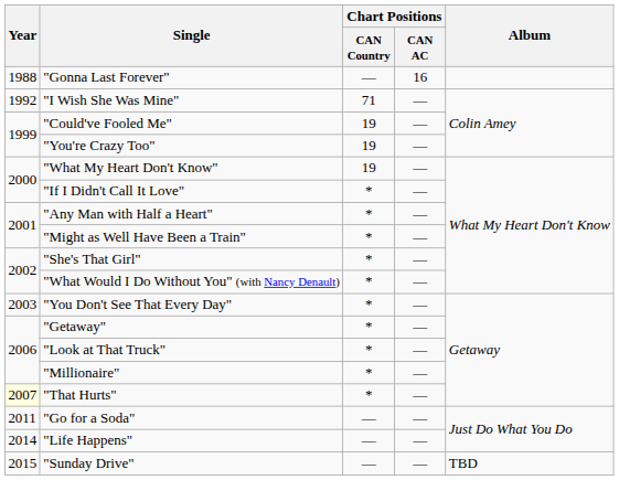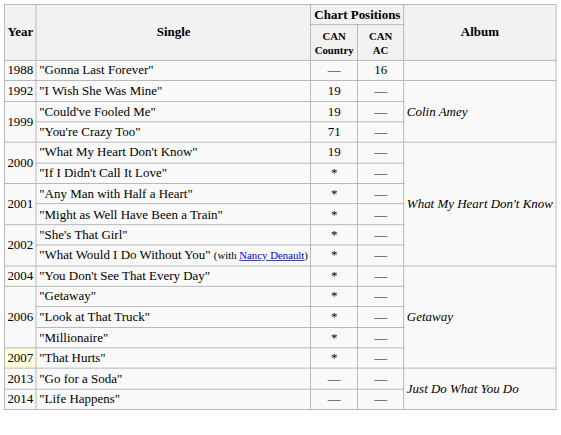"I Wish She Was Mine" | Chart Positions / CAN Country: 71 -> 19
"You're Crazy Too" | Chart Positions / CAN Country: 19 -> 71
"You Don't See That Every Day" | Year: 2003 -> 2004
"Go for a Soda" | Year: 2011 -> 2013
- row: 2015 | "Sunday Drive" | — | — | TBD
